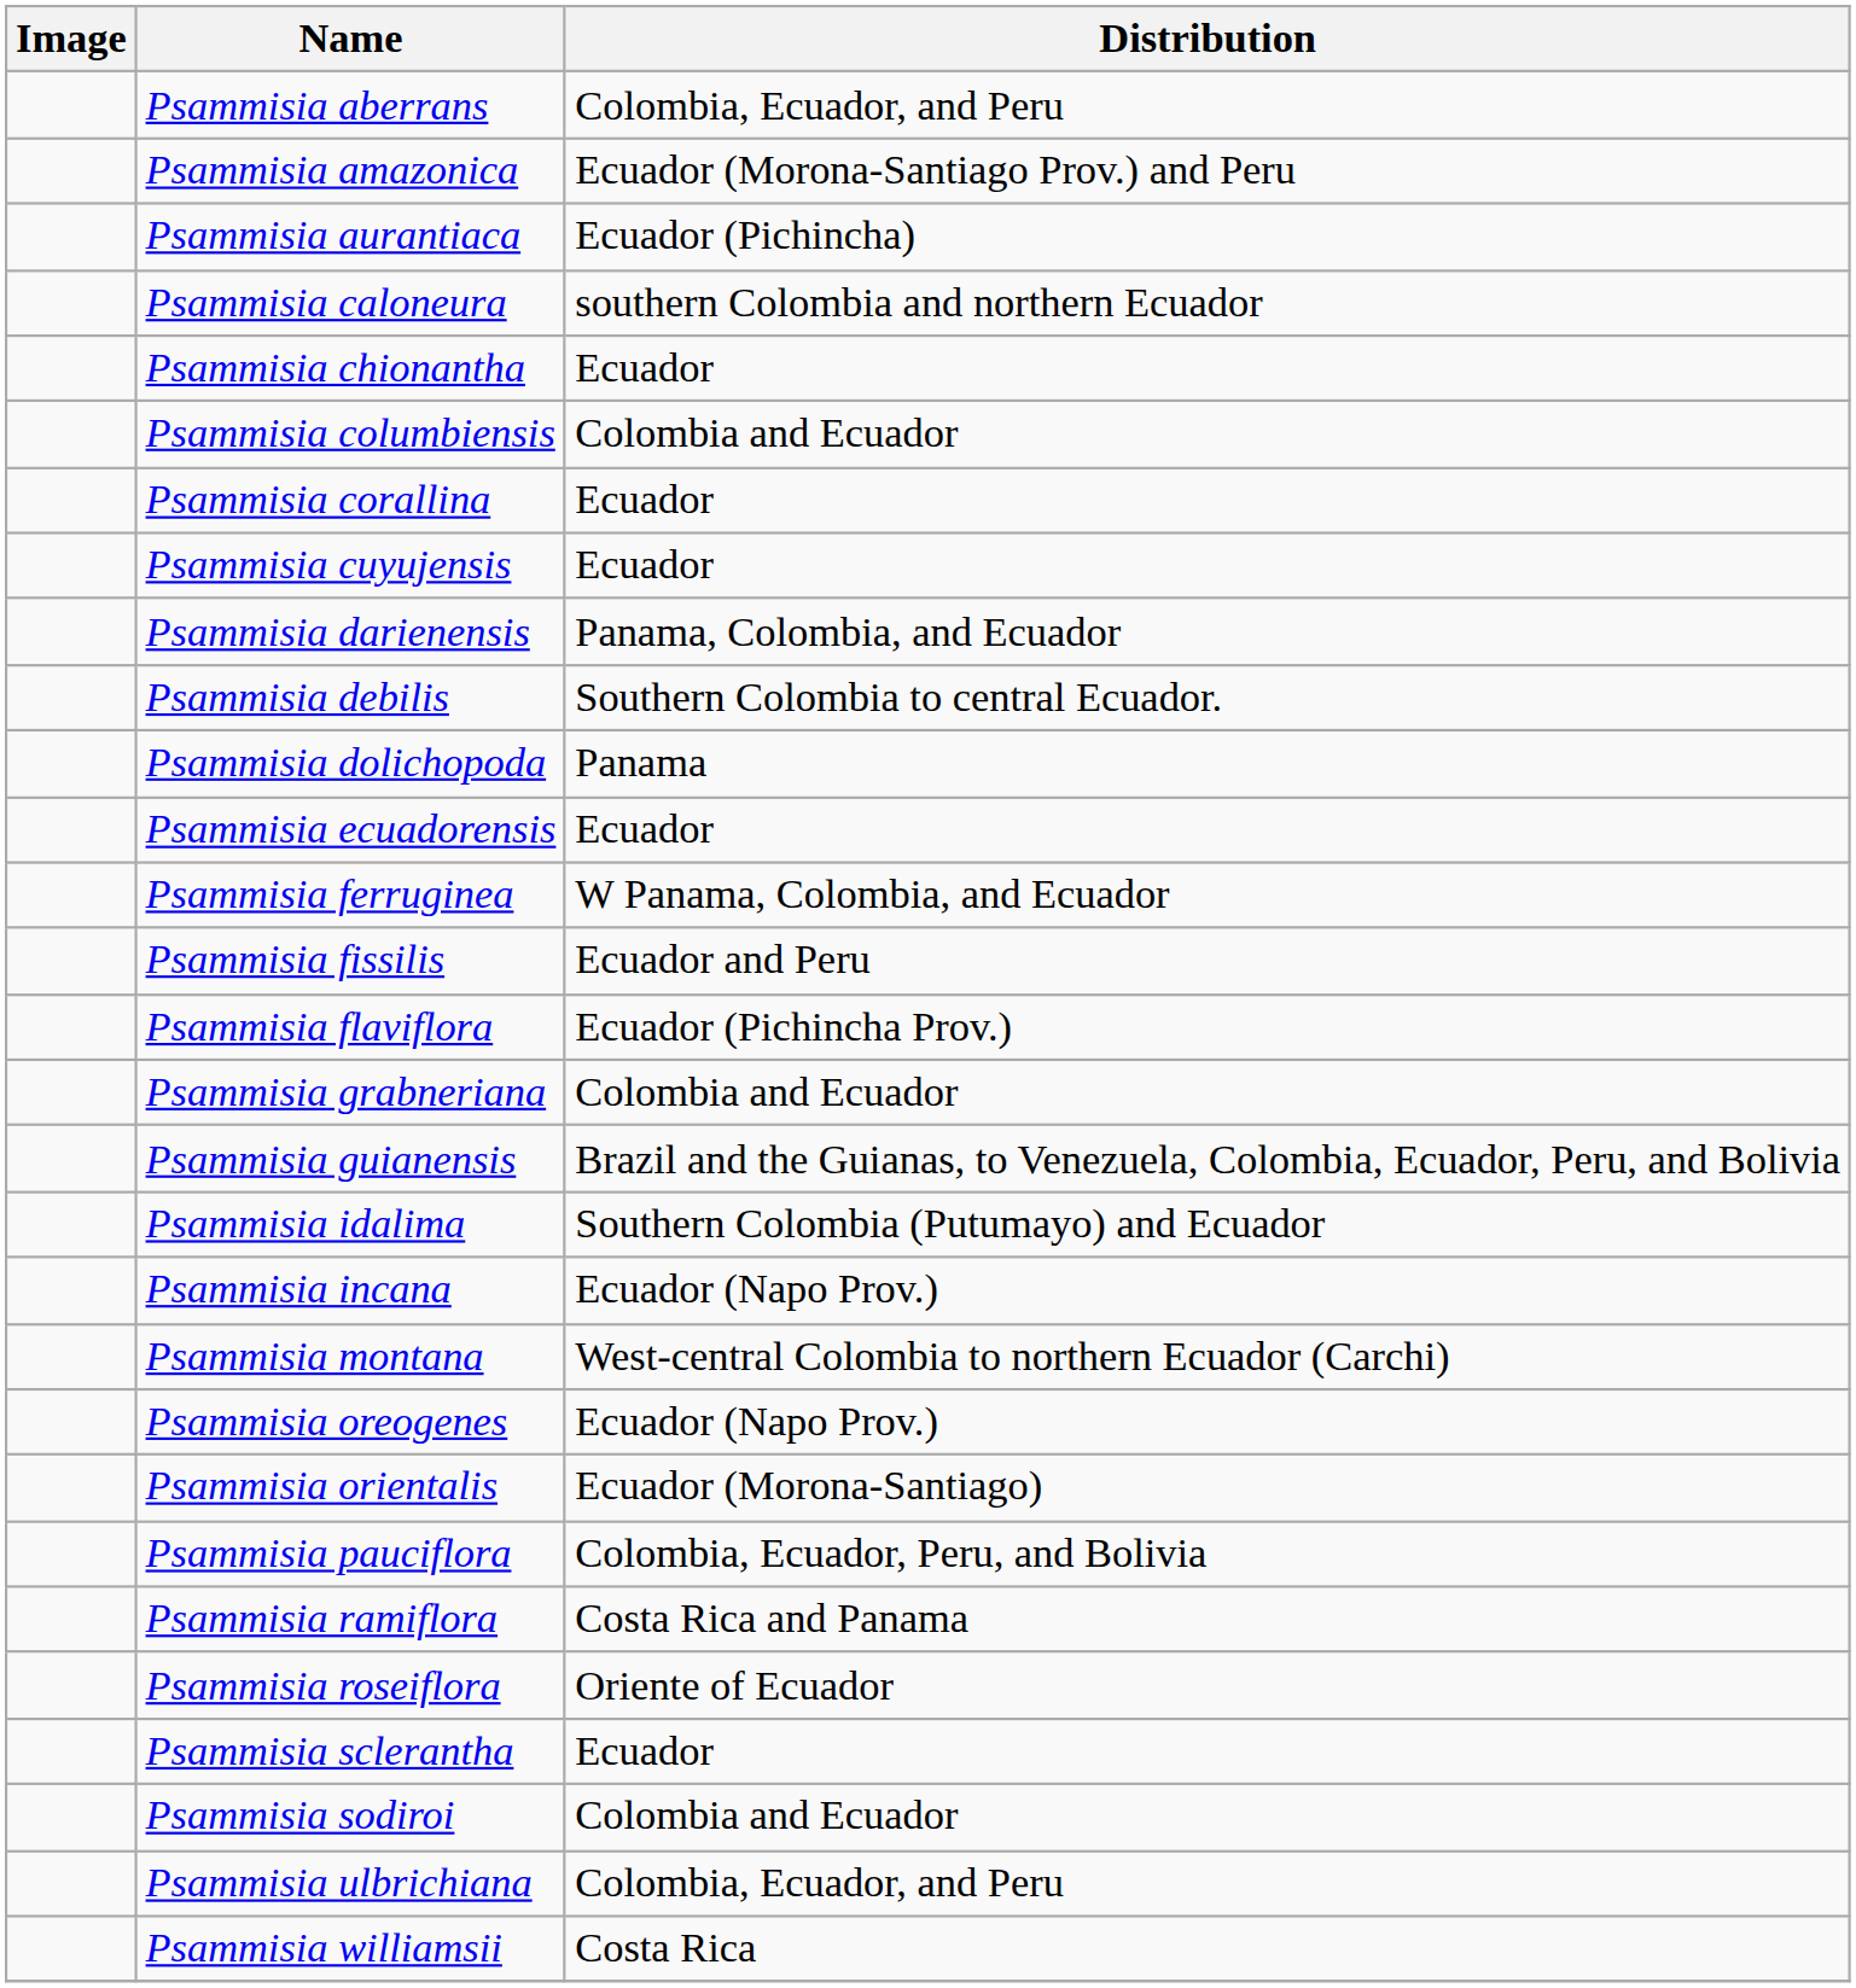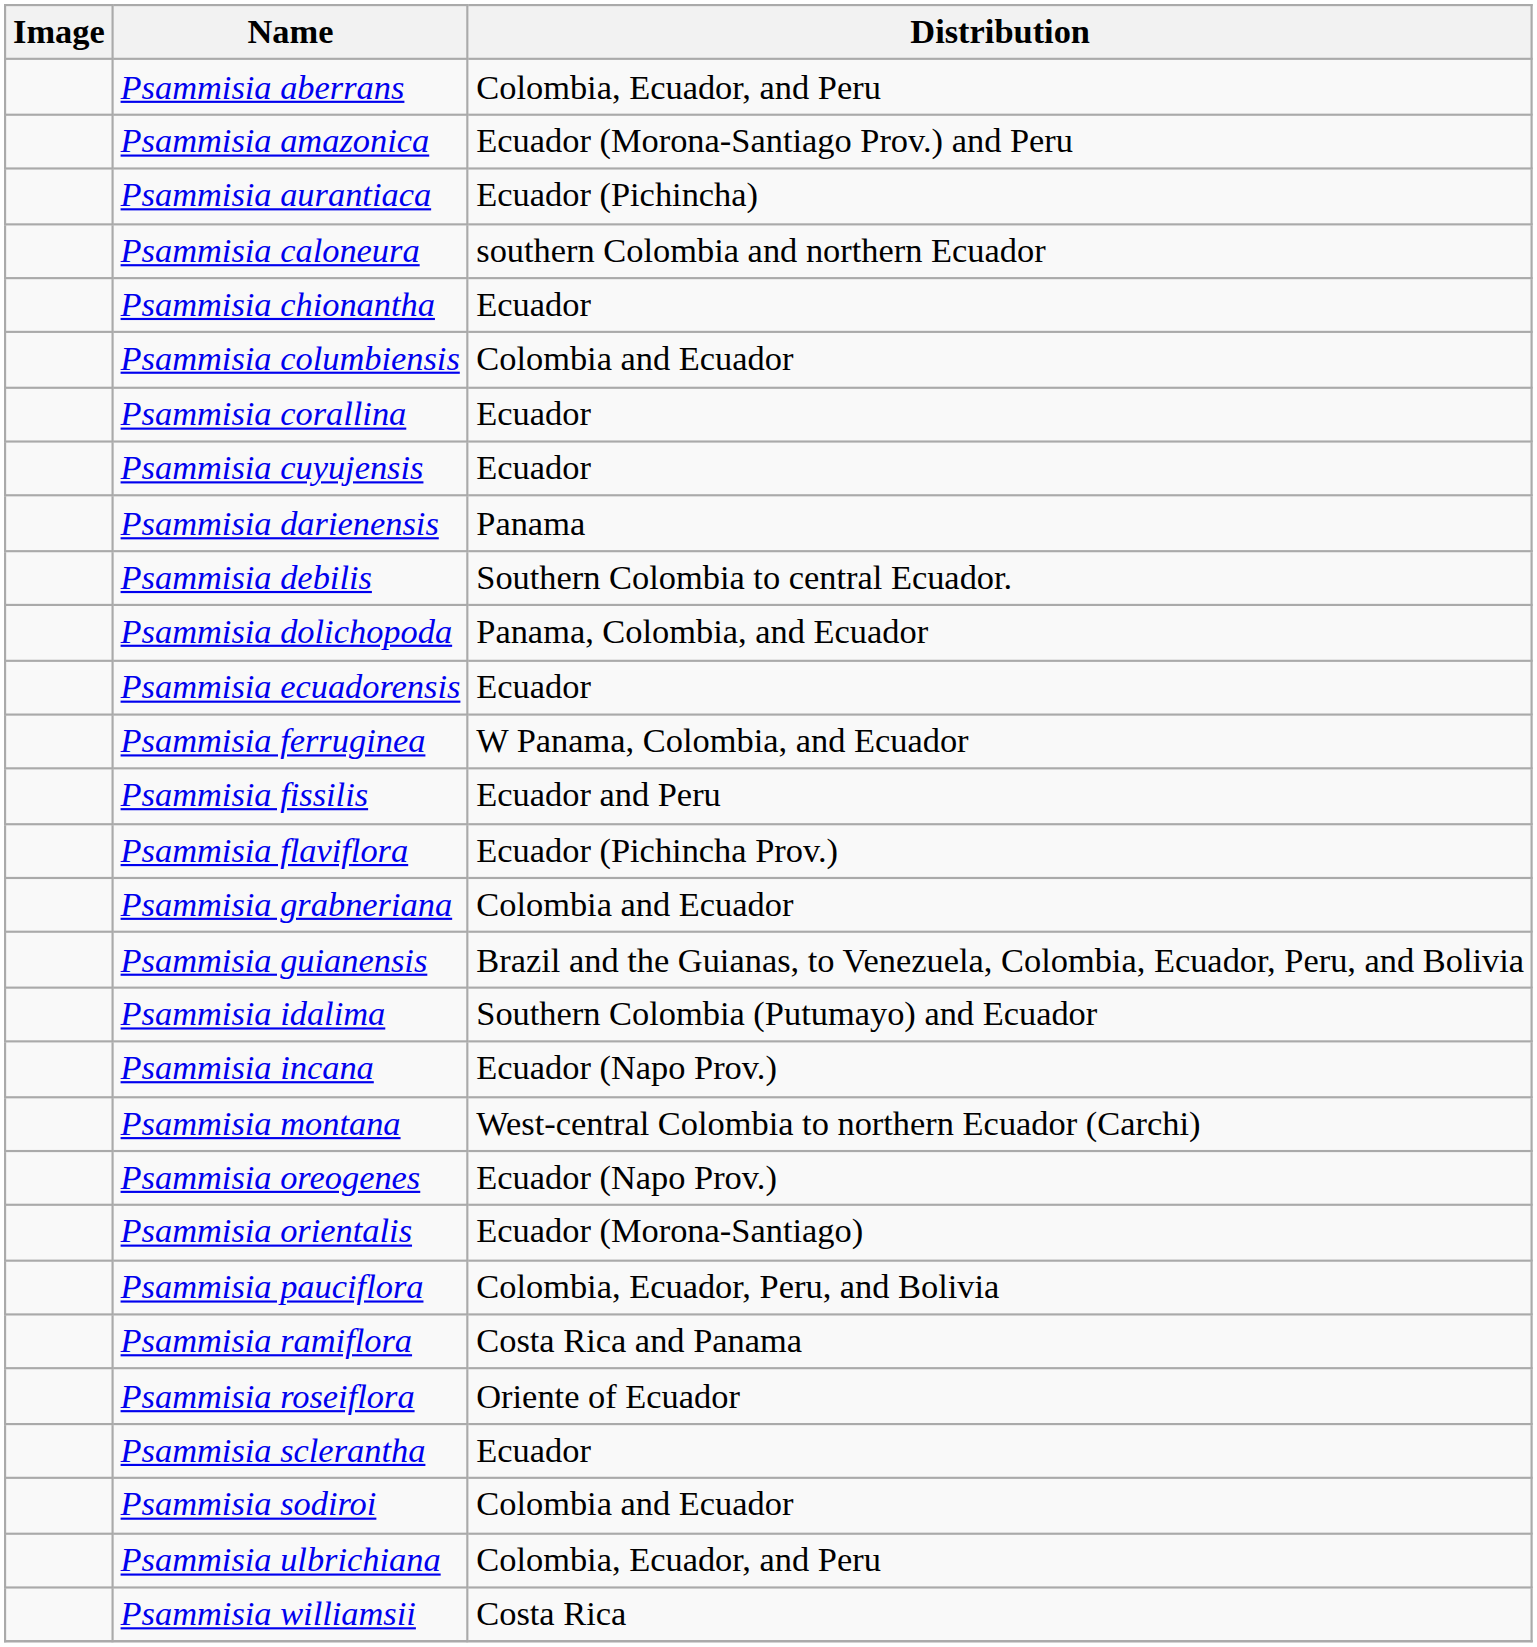Psammisia darienensis | Distribution: Panama, Colombia, and Ecuador -> Panama
Psammisia dolichopoda | Distribution: Panama -> Panama, Colombia, and Ecuador
